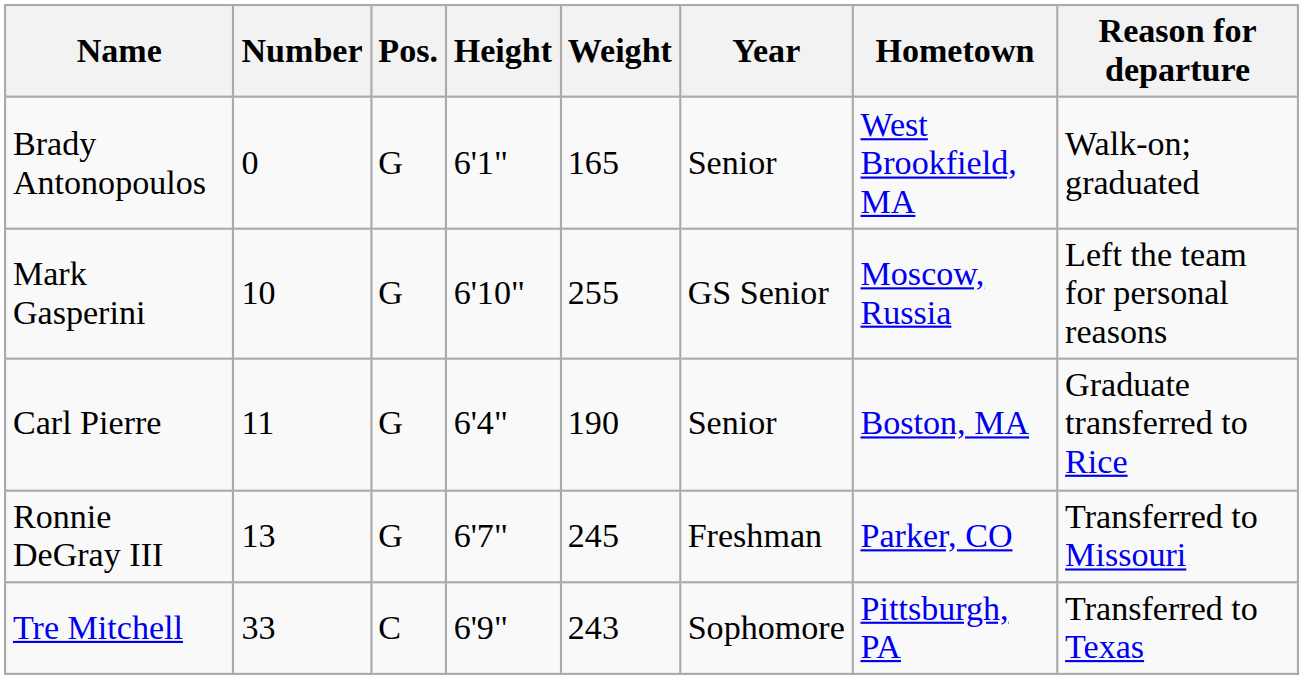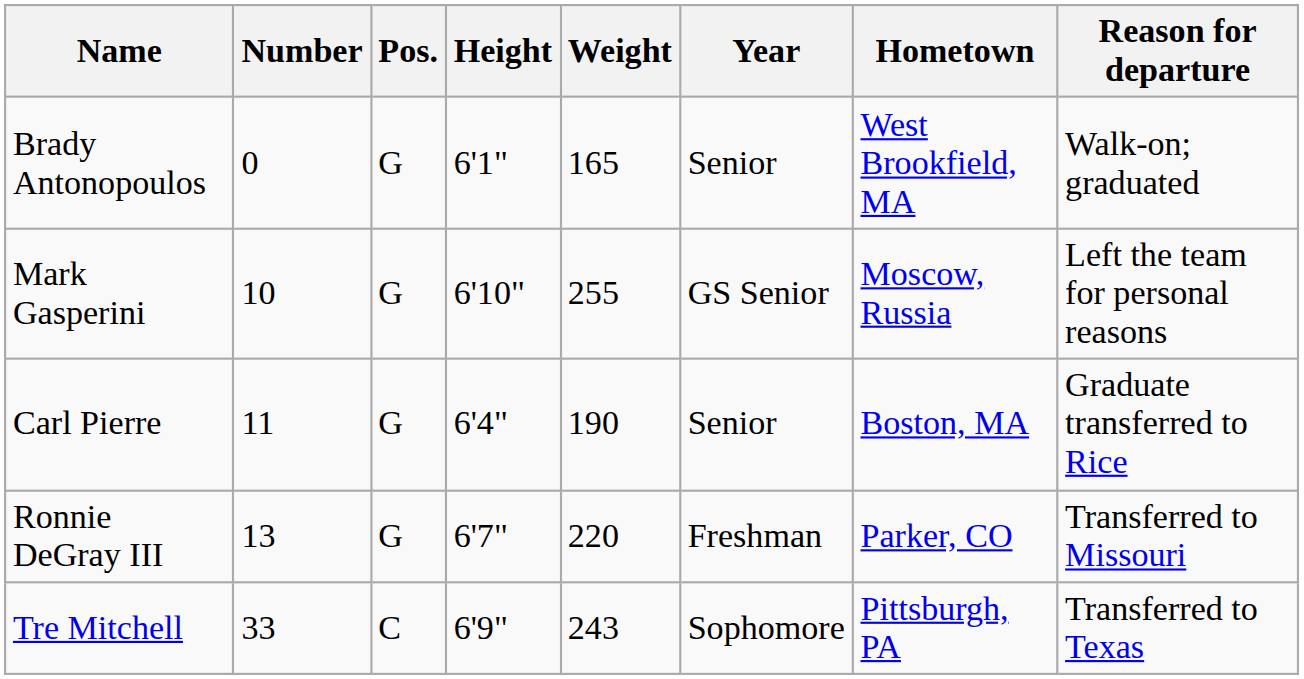Ronnie DeGray III | Weight: 245 -> 220
